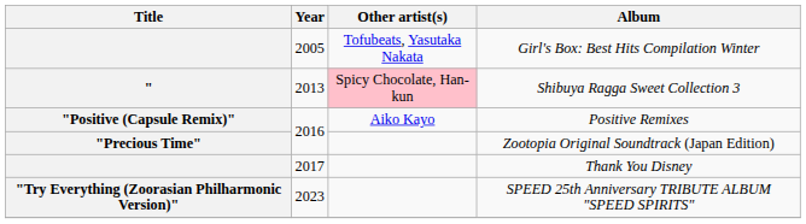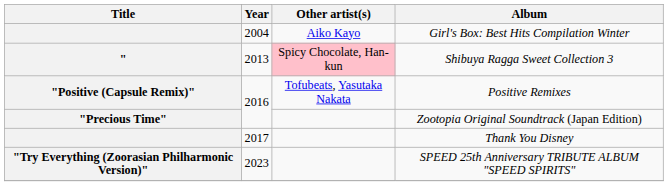Girl's Box: Best Hits Compilation Winter | Year: 2005 -> 2004
Girl's Box: Best Hits Compilation Winter | Other artist(s): Tofubeats, Yasutaka Nakata -> Aiko Kayo
Positive Remixes | Other artist(s): Aiko Kayo -> Tofubeats, Yasutaka Nakata
